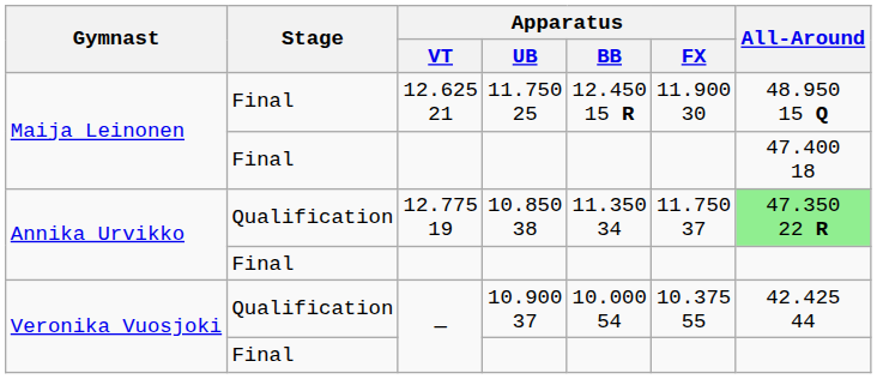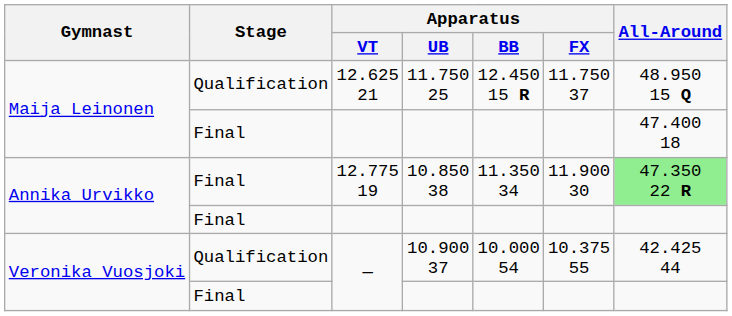12.625 21 | Stage: Final -> Qualification
12.625 21 | Apparatus / FX: 11.900 30 -> 11.750 37
12.775 19 | Stage: Qualification -> Final
12.775 19 | Apparatus / FX: 11.750 37 -> 11.900 30
